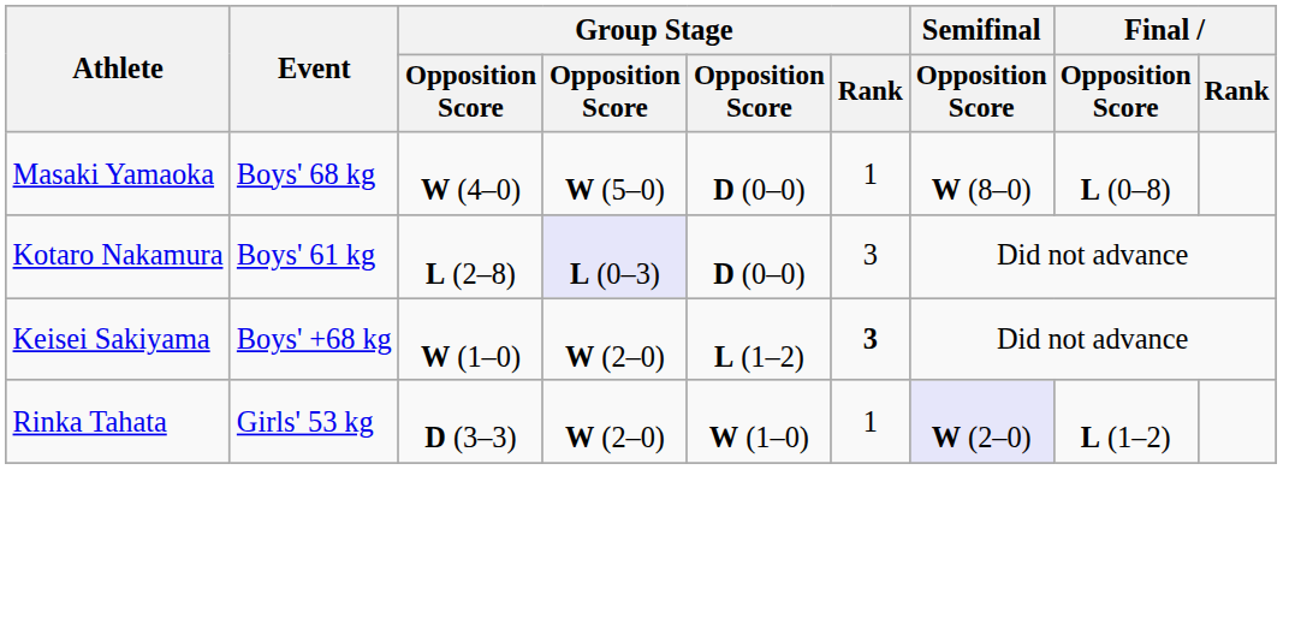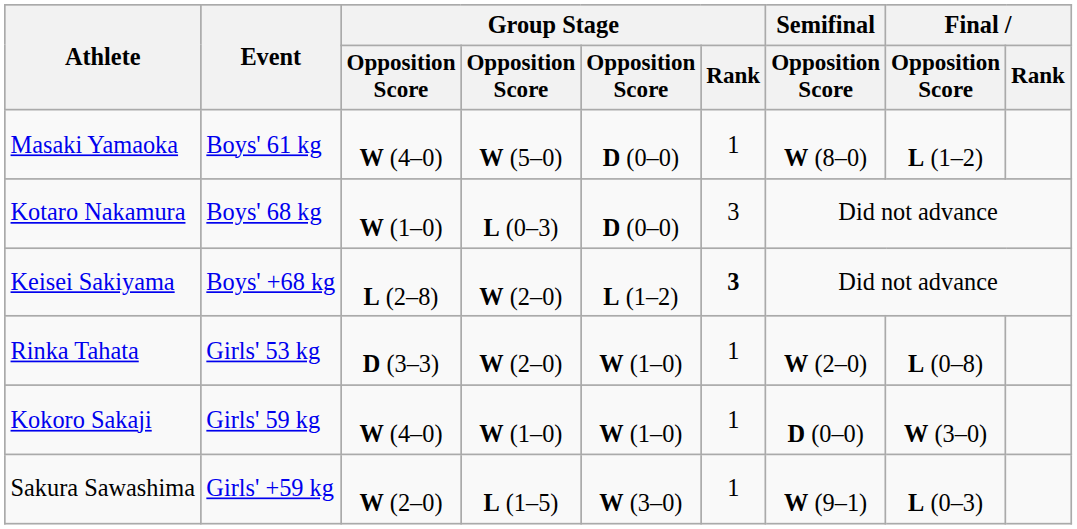Masaki Yamaoka | Event: Boys' 68 kg -> Boys' 61 kg
Masaki Yamaoka | Final / Opposition Score: L (0–8) -> L (1–2)
Kotaro Nakamura | Event: Boys' 61 kg -> Boys' 68 kg
Kotaro Nakamura | column 3: L (2–8) -> W (1–0)
Kotaro Nakamura | column 4: lavender background -> no background
Keisei Sakiyama | column 3: W (1–0) -> L (2–8)
Rinka Tahata | Semifinal / Opposition Score: lavender background -> no background
Rinka Tahata | Final / Opposition Score: L (1–2) -> L (0–8)
+ row: Kokoro Sakaji | Girls' 59 kg | W (4–0) | W (1–0) | W (1–0) | 1 | D (0–0) | W (3–0)
+ row: Sakura Sawashima | Girls' +59 kg | W (2–0) | L (1–5) | W (3–0) | 1 | W (9–1) | L (0–3)
